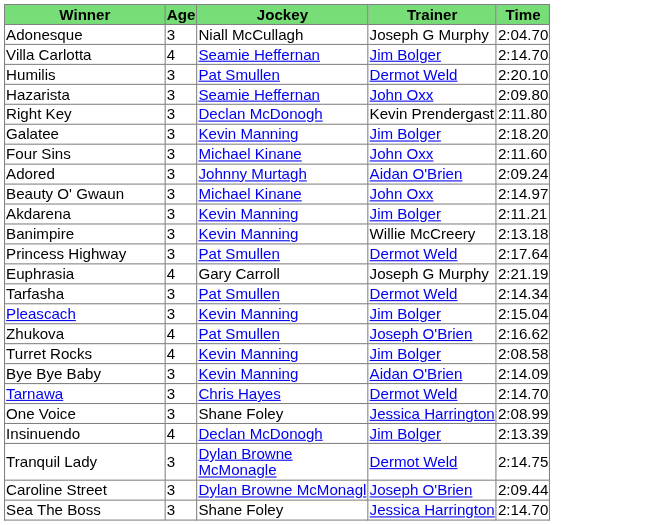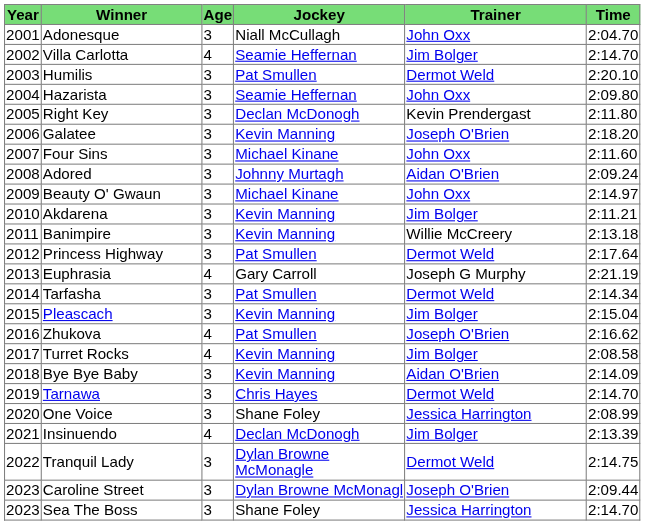+ column: Year | 2001 | 2002 | 2003 | 2004 | 2005 | 2006 | 2007 | 2008 | 2009 | 2010 | 2011 | 2012 | 2013 | 2014 | 2015 | 2016 | 2017 | 2018 | 2019 | 2020 | 2021 | 2022 | 2023 | 2023
Adonesque | Trainer: Joseph G Murphy -> John Oxx
Galatee | Trainer: Jim Bolger -> Joseph O'Brien
